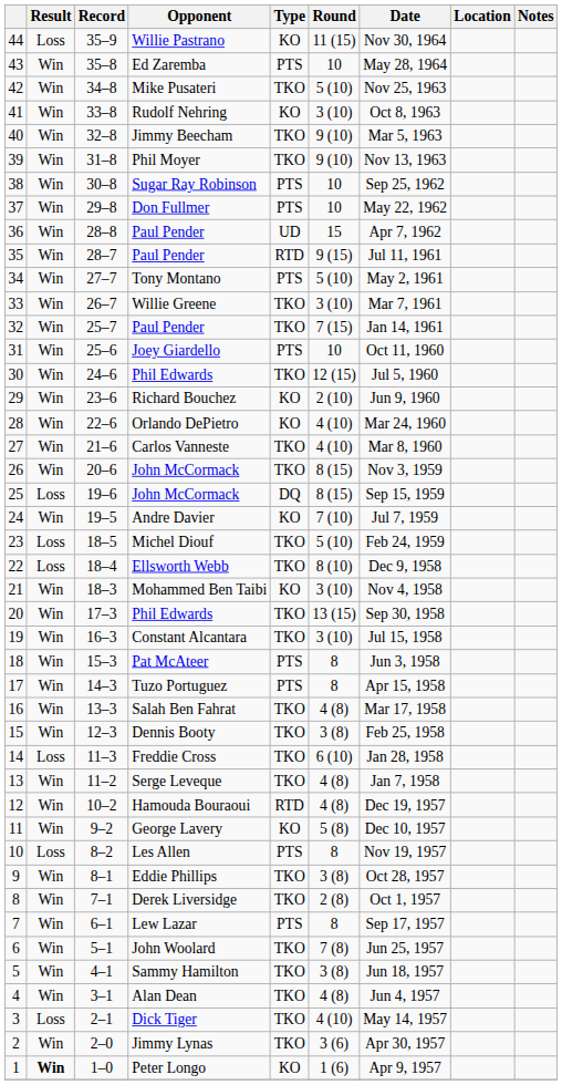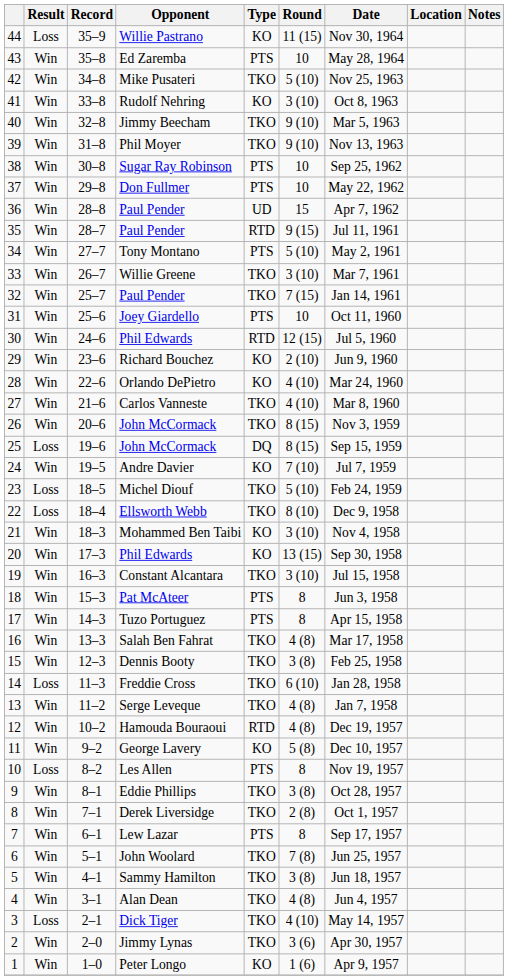30 / Phil Edwards | Type: TKO -> RTD
20 / Phil Edwards | Type: TKO -> KO
Peter Longo | Result: bold -> normal
